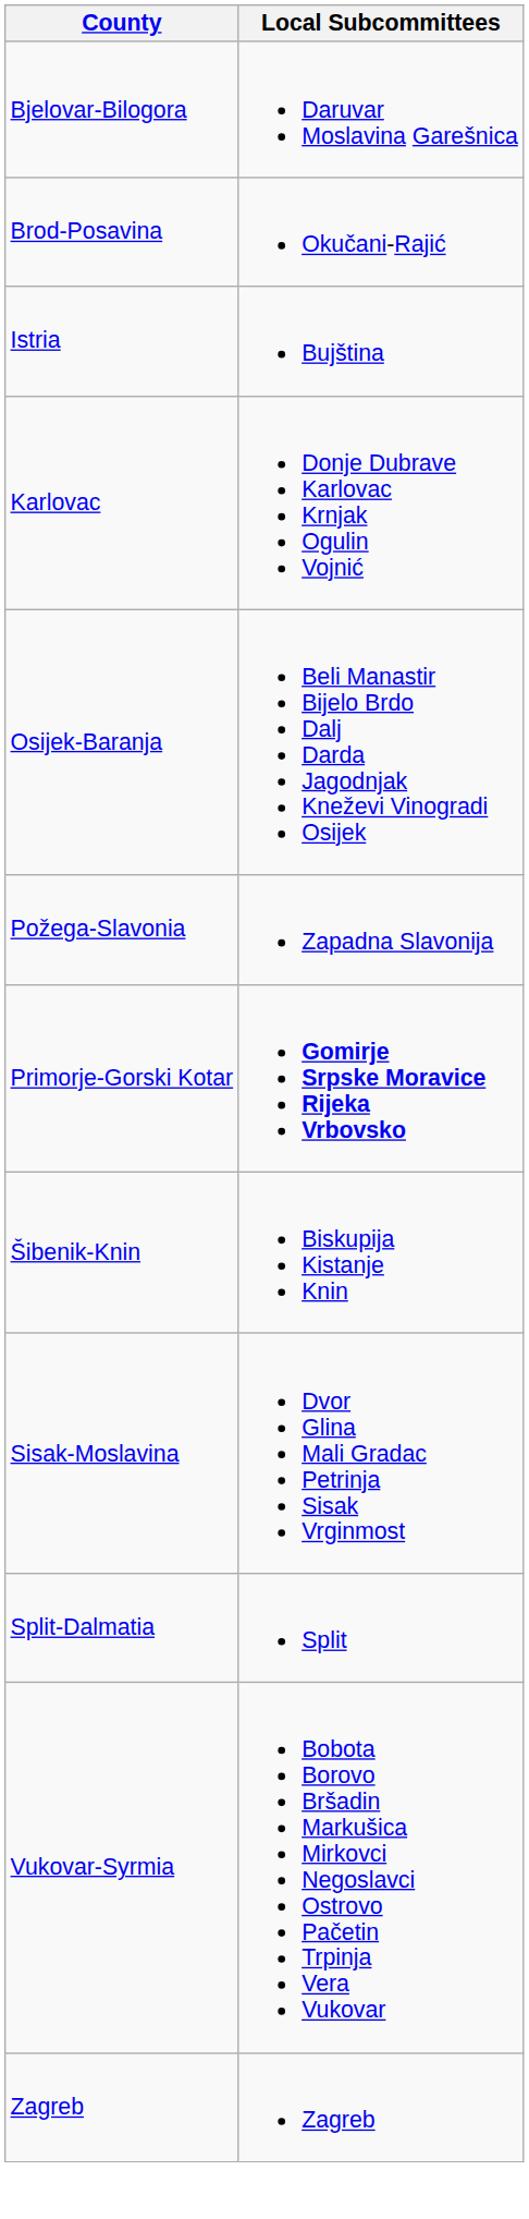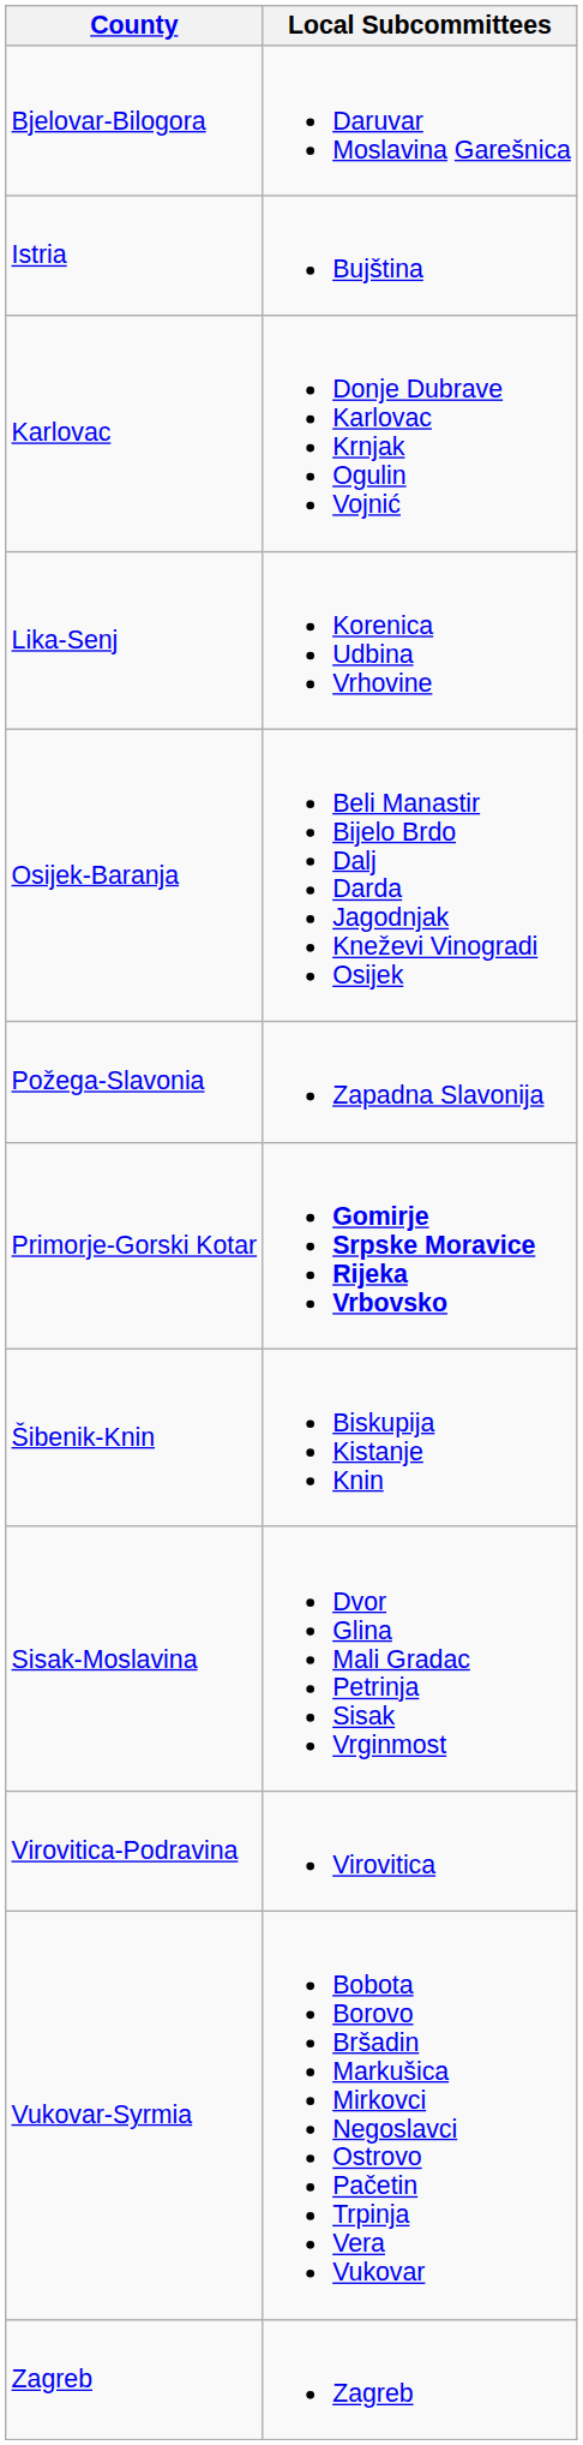- row: Brod-Posavina | Okučani-Rajić
+ row: Lika-Senj | Korenica Udbina Vrhovine
- row: Split-Dalmatia | Split
+ row: Virovitica-Podravina | Virovitica
